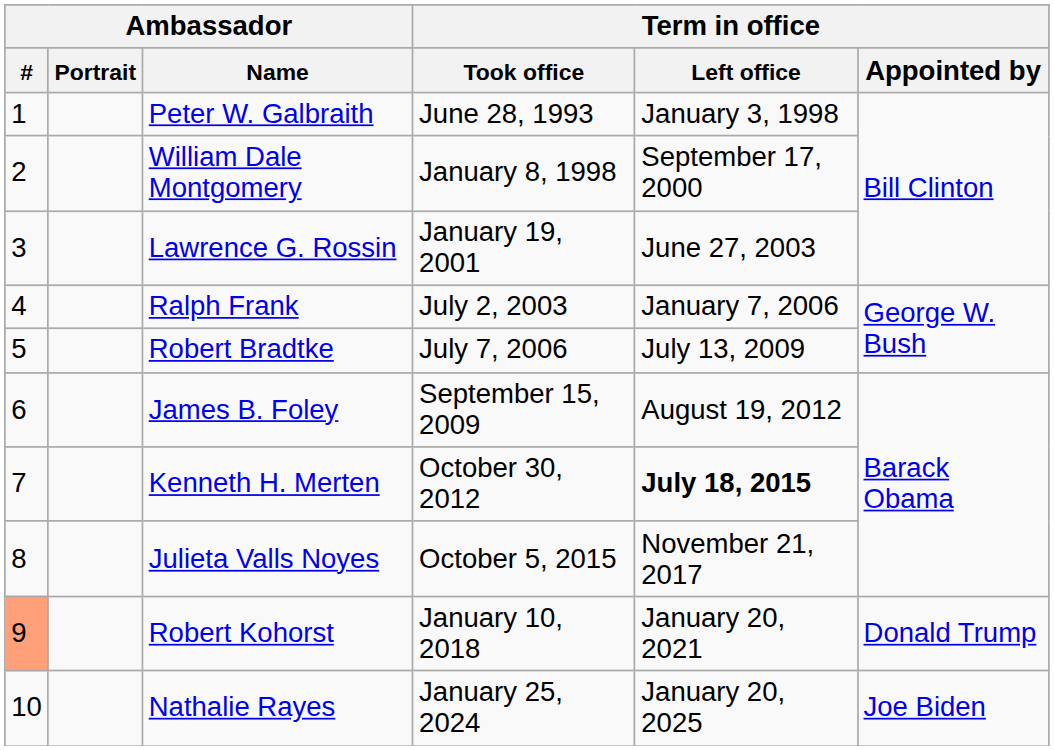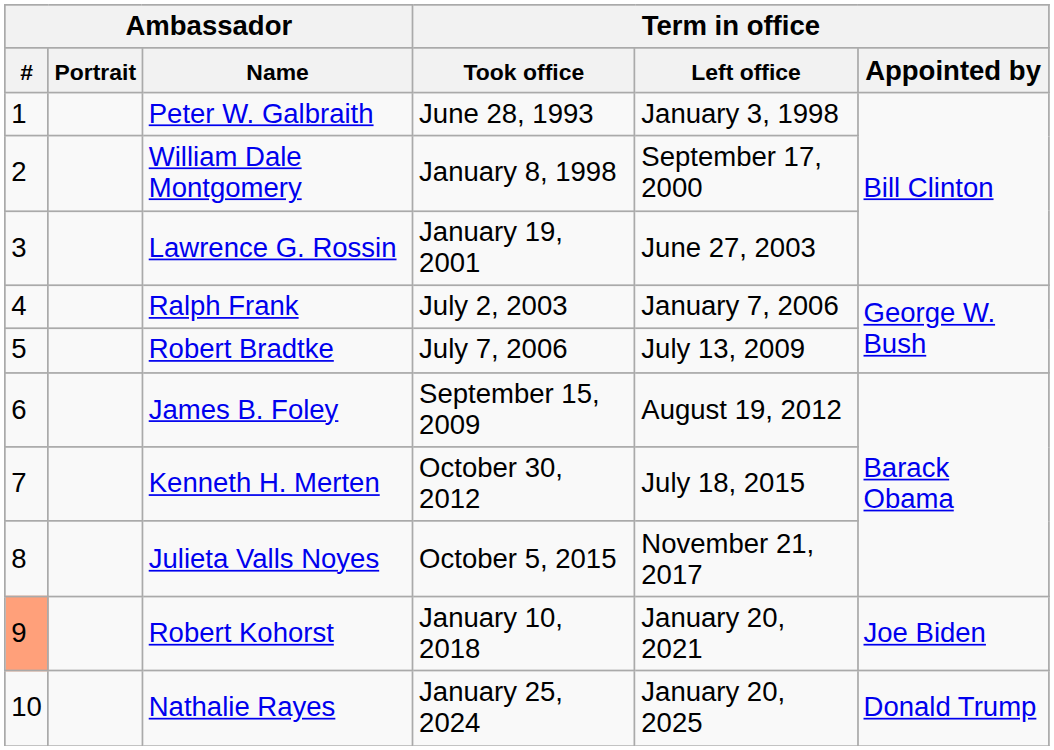Kenneth H. Merten | Term in office / Left office: bold -> normal
Robert Kohorst | Term in office / Appointed by: Donald Trump -> Joe Biden
Nathalie Rayes | Term in office / Appointed by: Joe Biden -> Donald Trump
